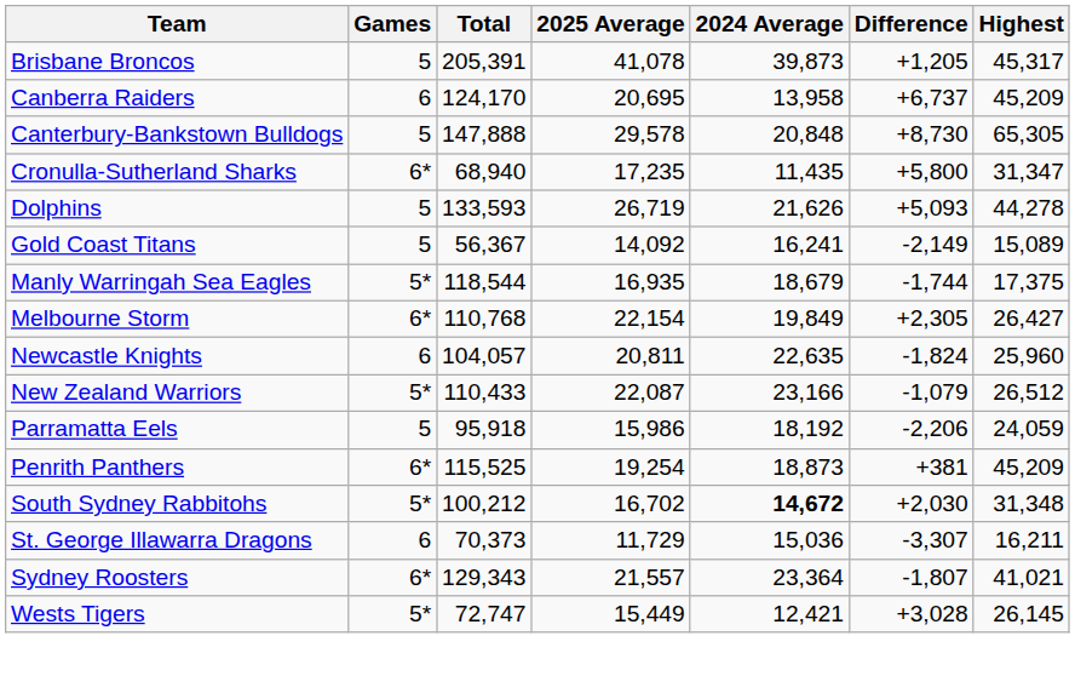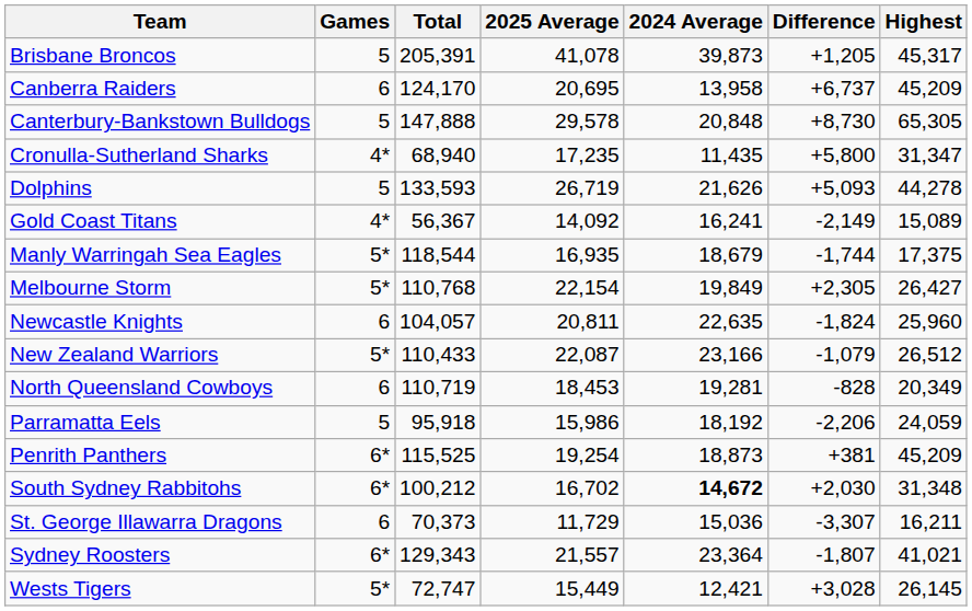Cronulla-Sutherland Sharks | Games: 6* -> 4*
Gold Coast Titans | Games: 5 -> 4*
Melbourne Storm | Games: 6* -> 5*
+ row: North Queensland Cowboys | 6 | 110,719 | 18,453 | 19,281 | -828 | 20,349
South Sydney Rabbitohs | Games: 5* -> 6*
